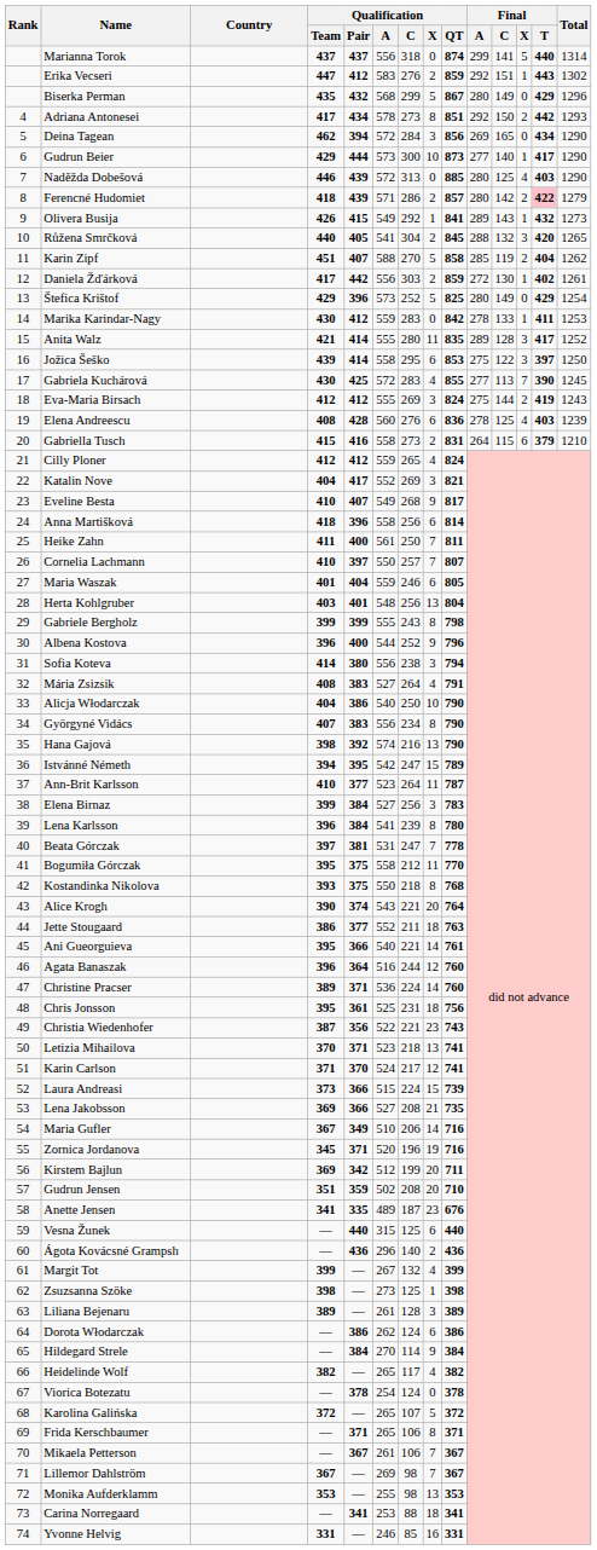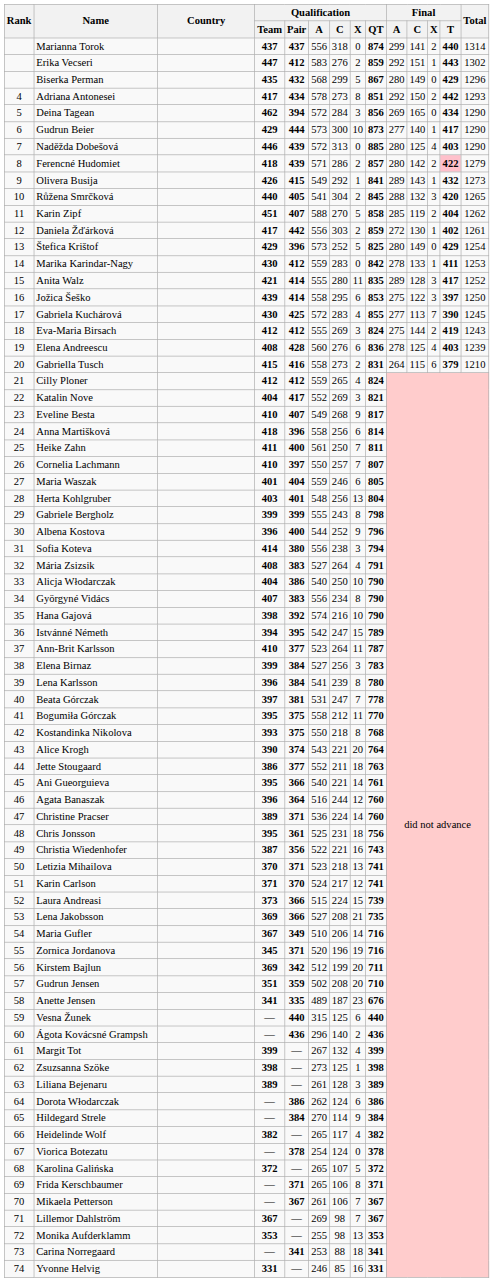Marianna Torok | Final / X: 5 -> 2
Hana Gajová | Qualification / X: 13 -> 10
Christia Wiedenhofer | Qualification / X: 23 -> 16
